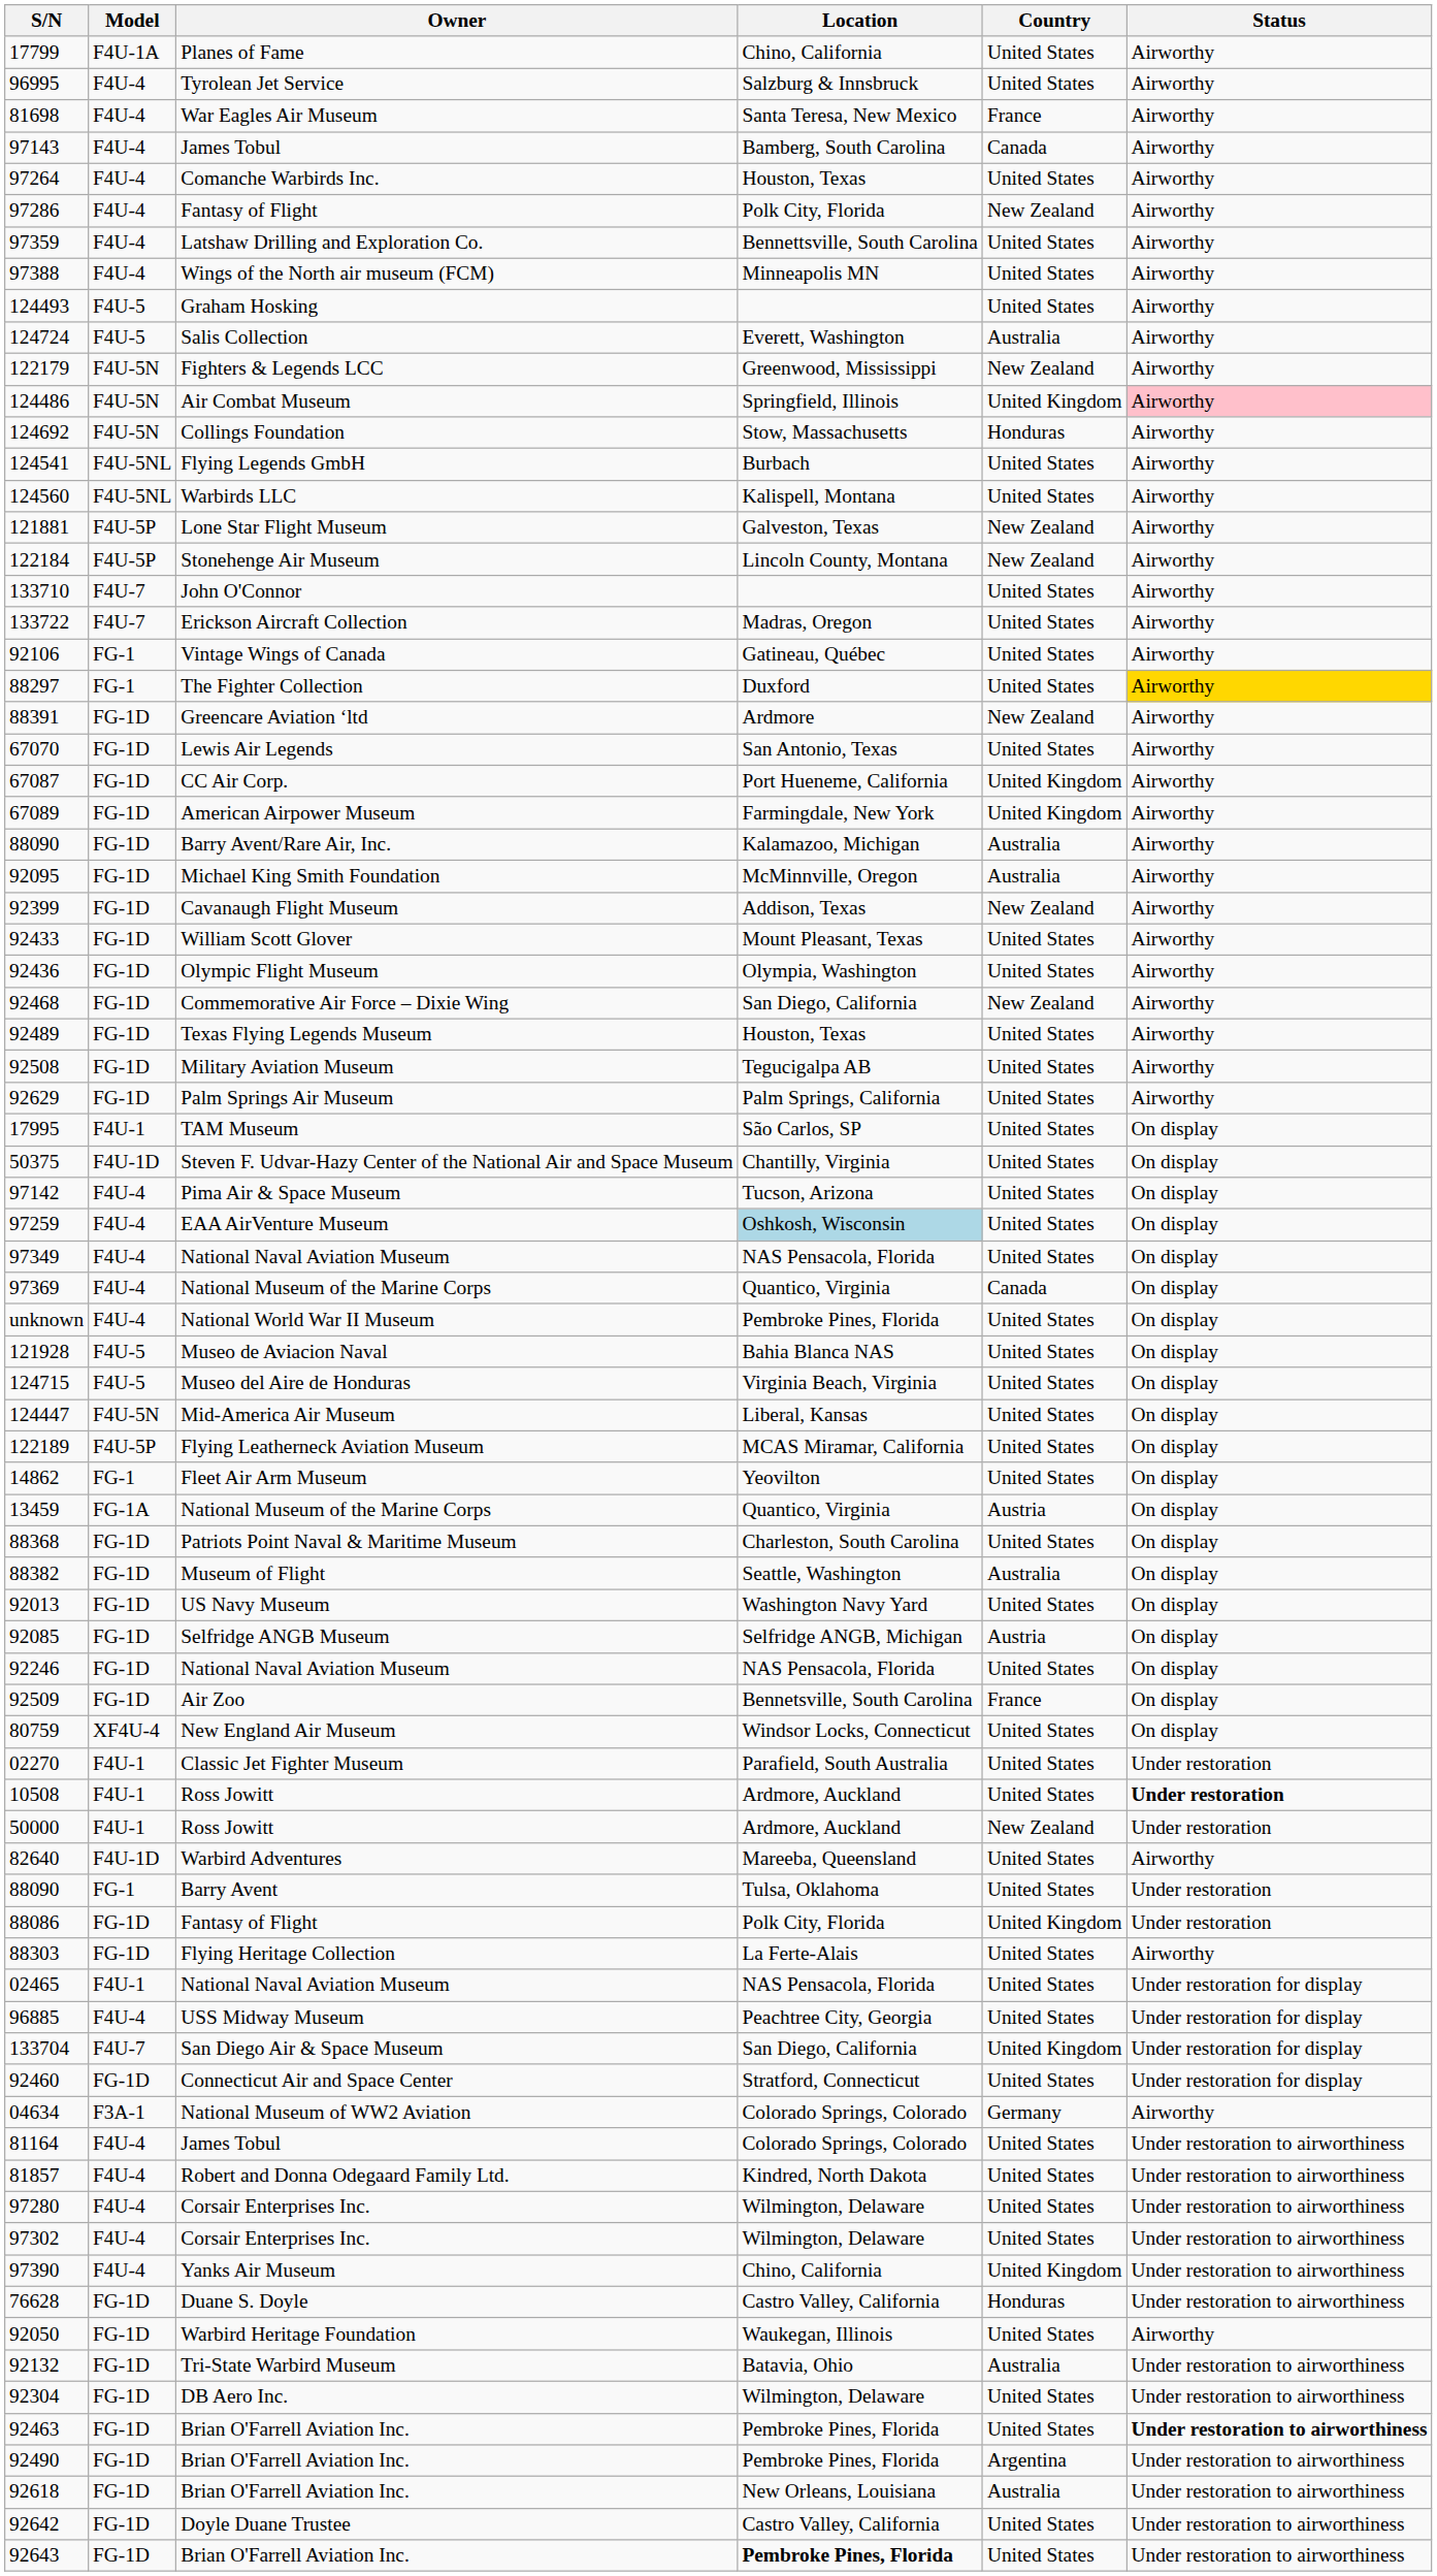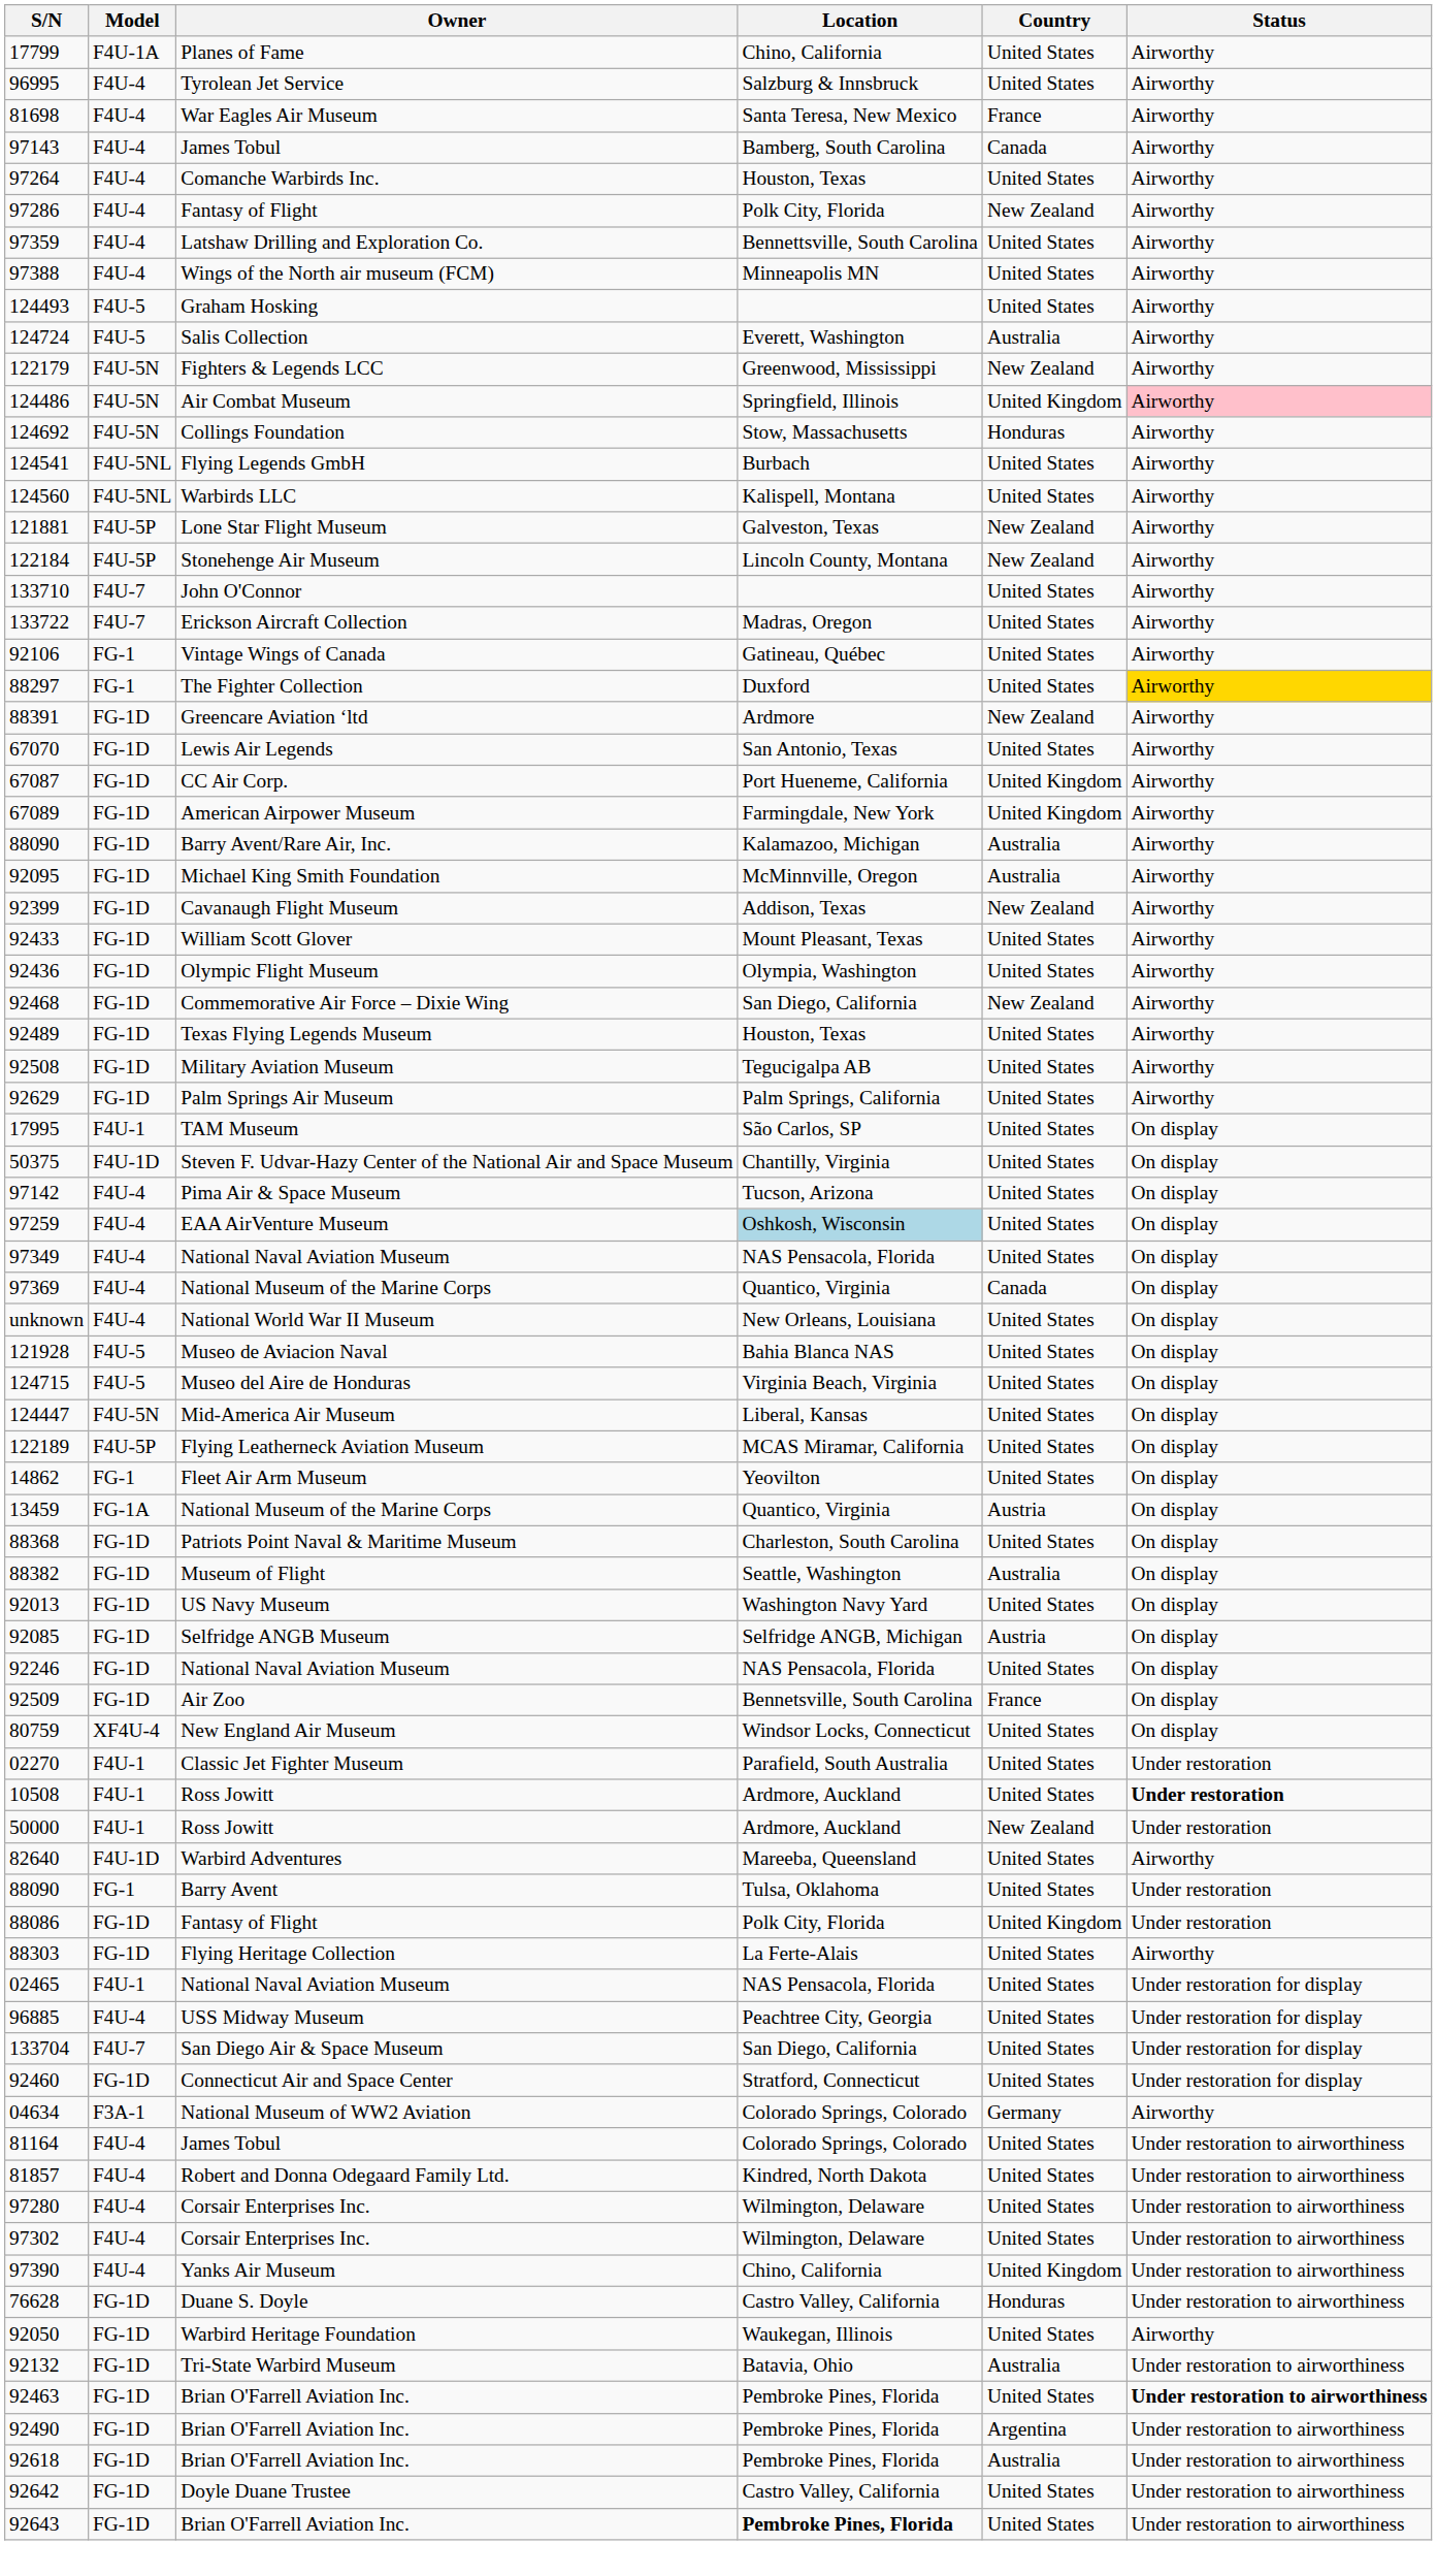unknown | Location: Pembroke Pines, Florida -> New Orleans, Louisiana
133704 | Country: United Kingdom -> United States
- row: 92304 | FG-1D | DB Aero Inc. | Wilmington, Delaware | United States | Under restoration to airworthiness
92618 | Location: New Orleans, Louisiana -> Pembroke Pines, Florida
